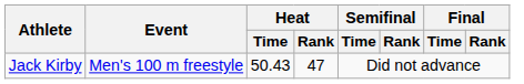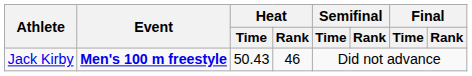Jack Kirby | Event: normal -> bold
Jack Kirby | Heat / Rank: 47 -> 46
